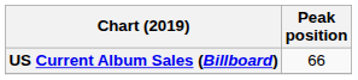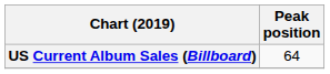US Current Album Sales (Billboard) | Peak position: 66 -> 64
